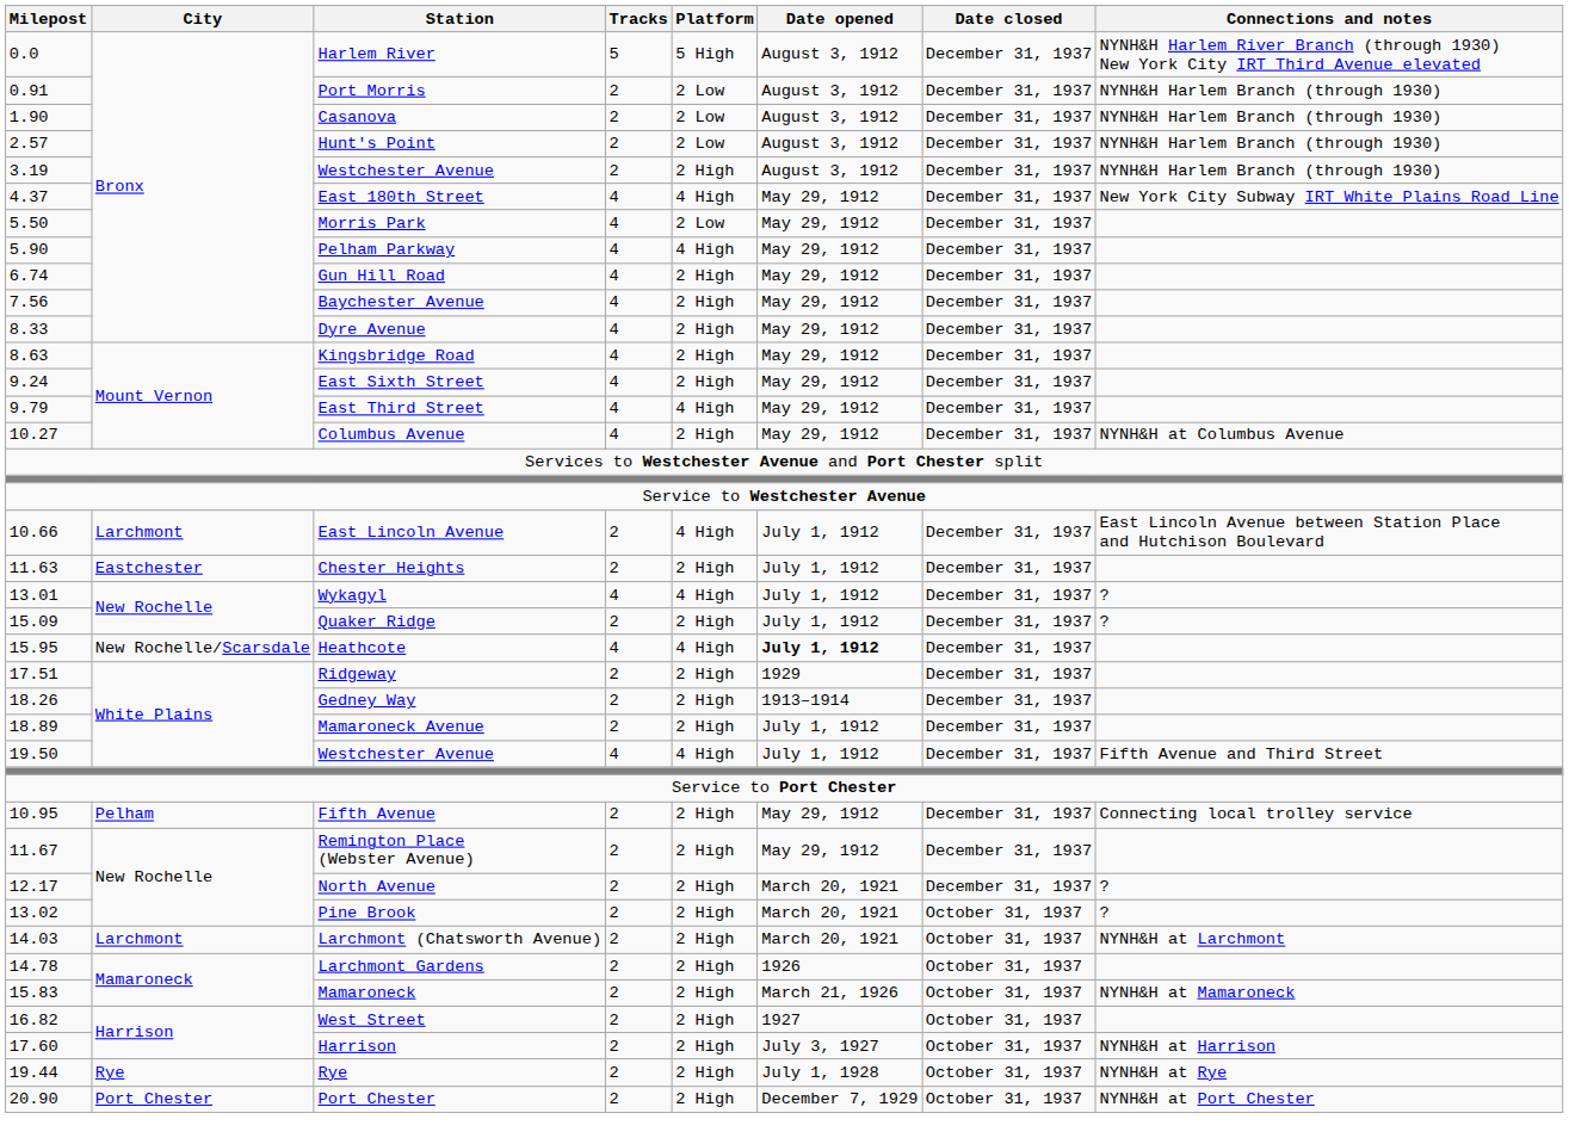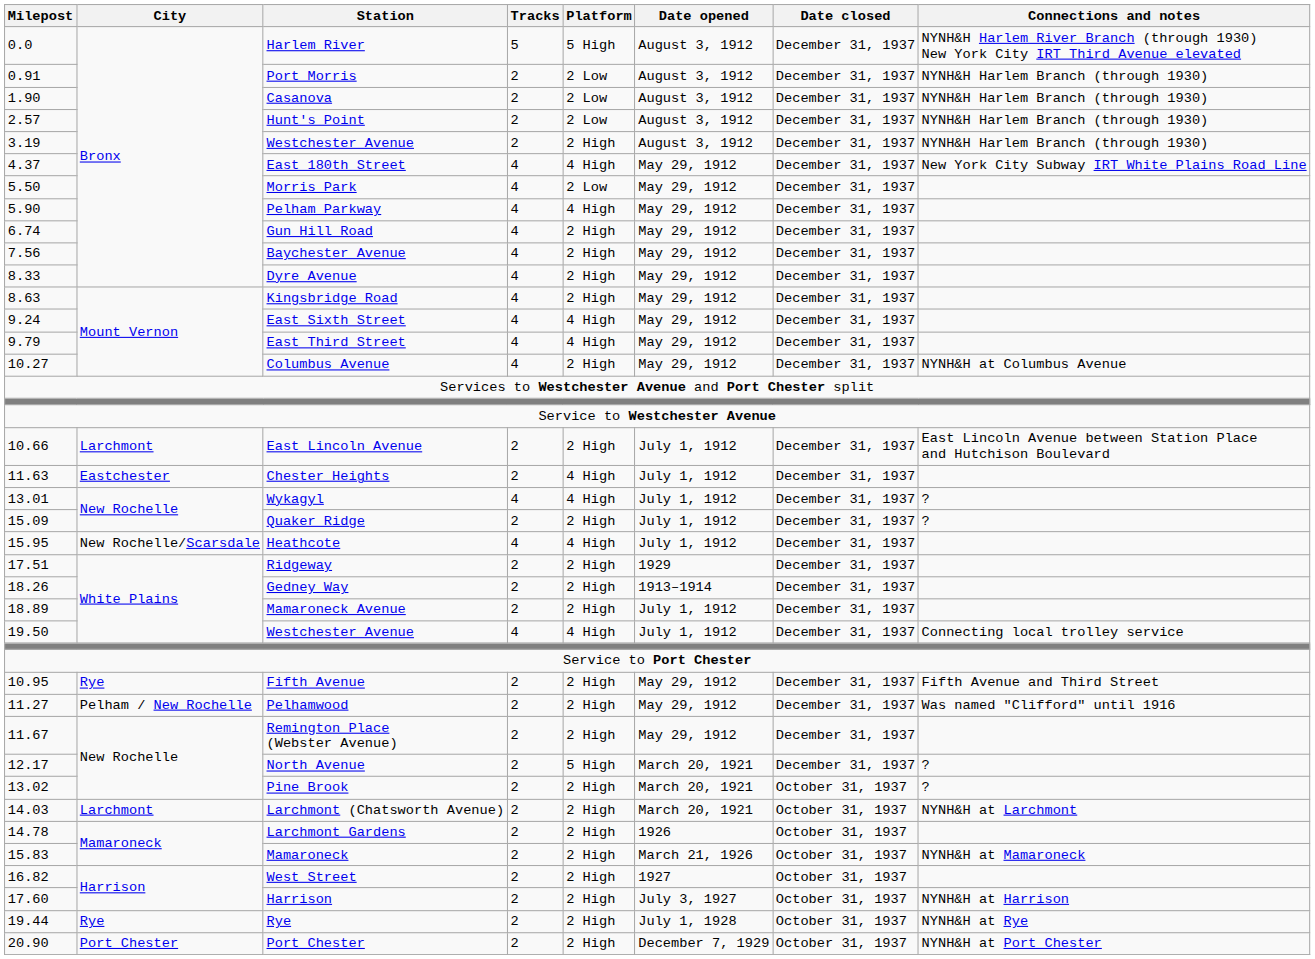East Sixth Street | Platform: 2 High -> 4 High
East Lincoln Avenue | Platform: 4 High -> 2 High
Chester Heights | Platform: 2 High -> 4 High
Heathcote | Date opened: bold -> normal
19.50 / Westchester Avenue | Connections and notes: Fifth Avenue and Third Street -> Connecting local trolley service
Fifth Avenue | City: Pelham -> Rye
Fifth Avenue | Connections and notes: Connecting local trolley service -> Fifth Avenue and Third Street
+ row: 11.27 | Pelham / New Rochelle | Pelhamwood | 2 | 2 High | May 29, 1912 | December 31, 1937 | Was named "Clifford" until 1916
North Avenue | Platform: 2 High -> 5 High
